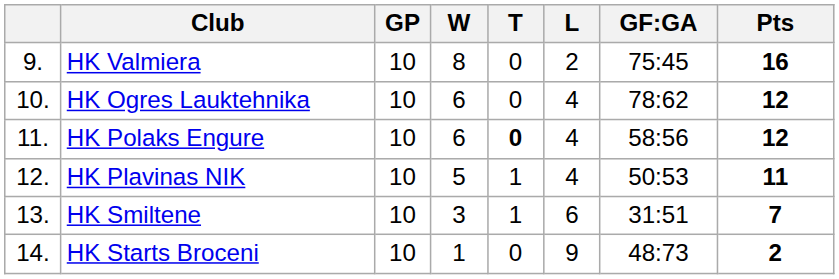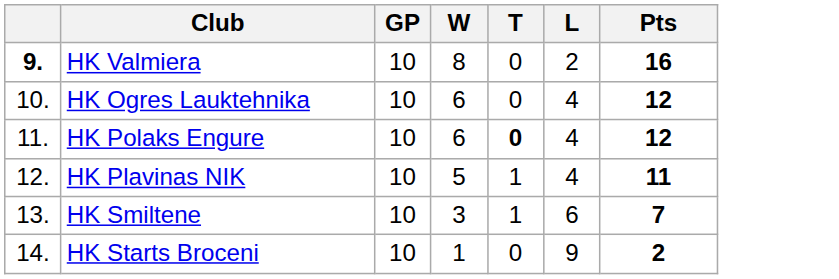- column: GF:GA | 75:45 | 78:62 | 58:56 | 50:53 | 31:51 | 48:73
HK Valmiera | column 1: normal -> bold
